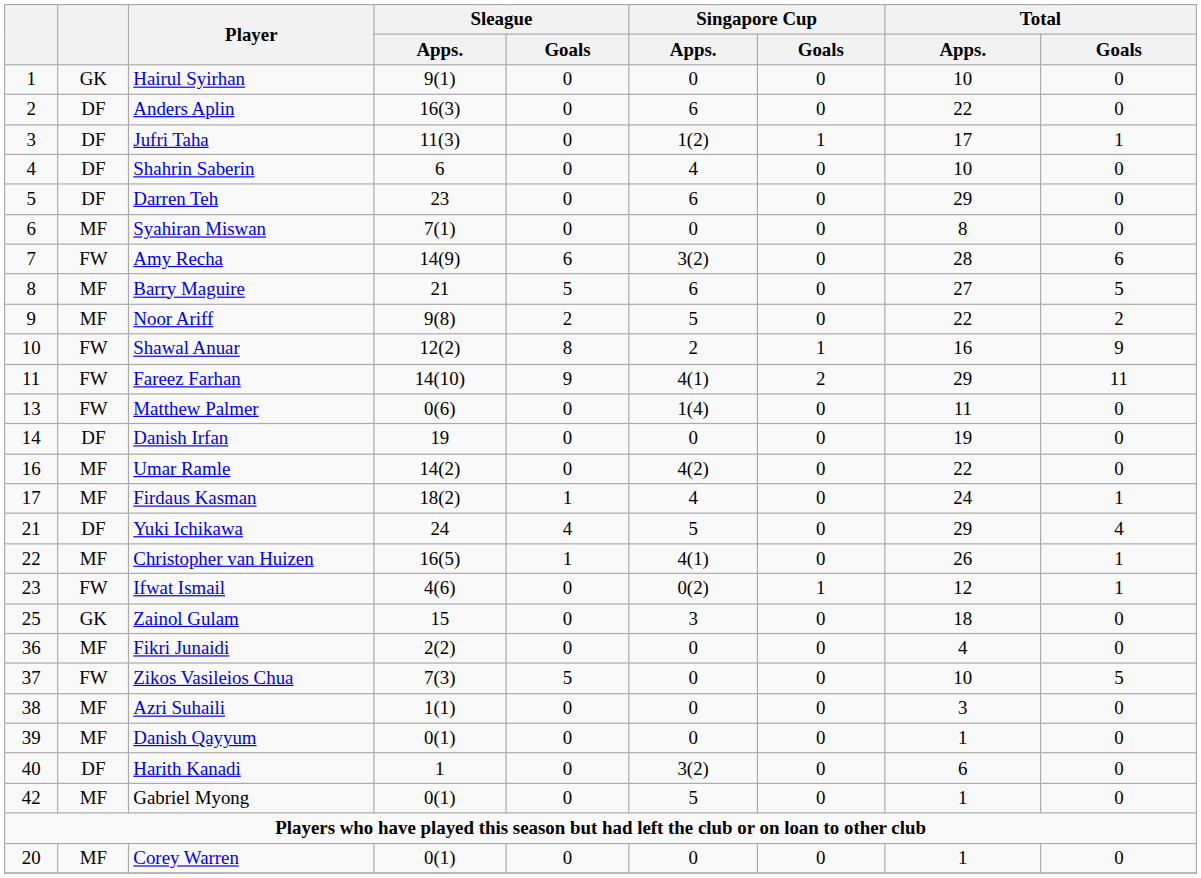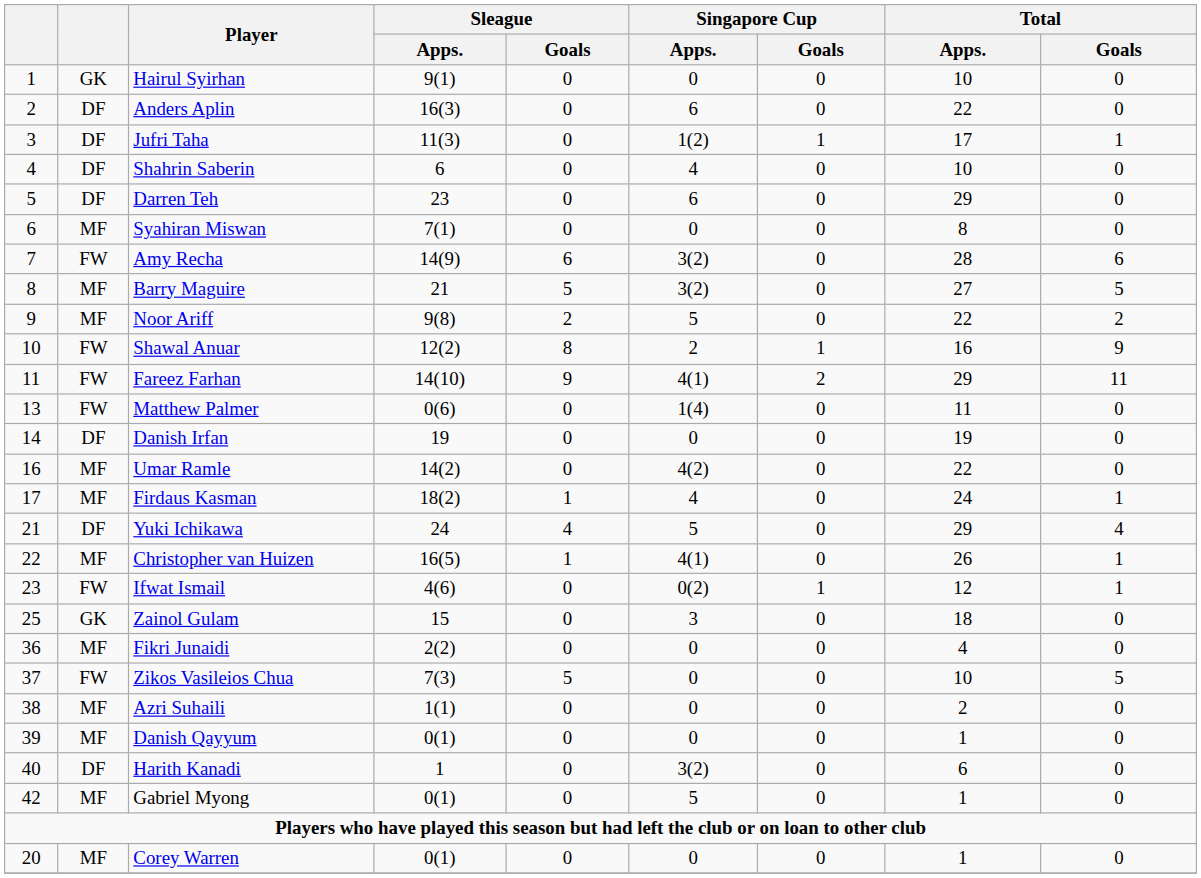Barry Maguire | Singapore Cup / Apps.: 6 -> 3(2)
Azri Suhaili | Total / Apps.: 3 -> 2
